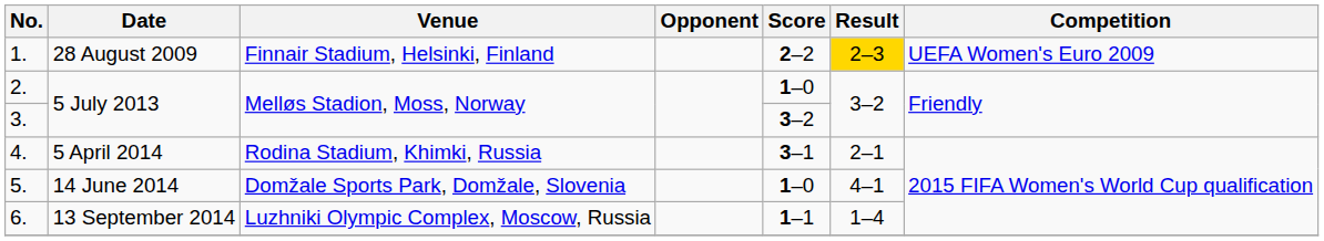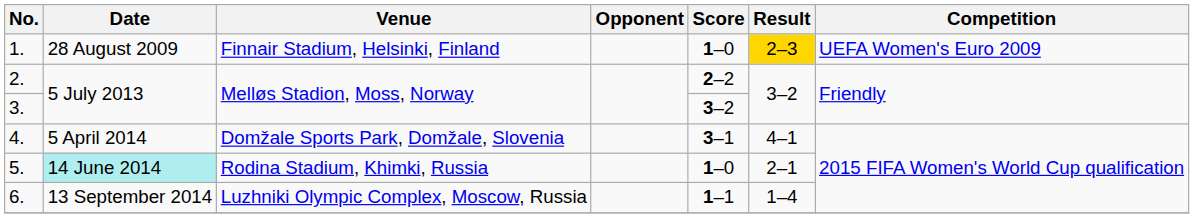1. | Score: 2–2 -> 1–0
2. | Score: 1–0 -> 2–2
4. | Venue: Rodina Stadium, Khimki, Russia -> Domžale Sports Park, Domžale, Slovenia
4. | Result: 2–1 -> 4–1
5. | Date: no background -> paleturquoise background
5. | Venue: Domžale Sports Park, Domžale, Slovenia -> Rodina Stadium, Khimki, Russia
5. | Result: 4–1 -> 2–1
